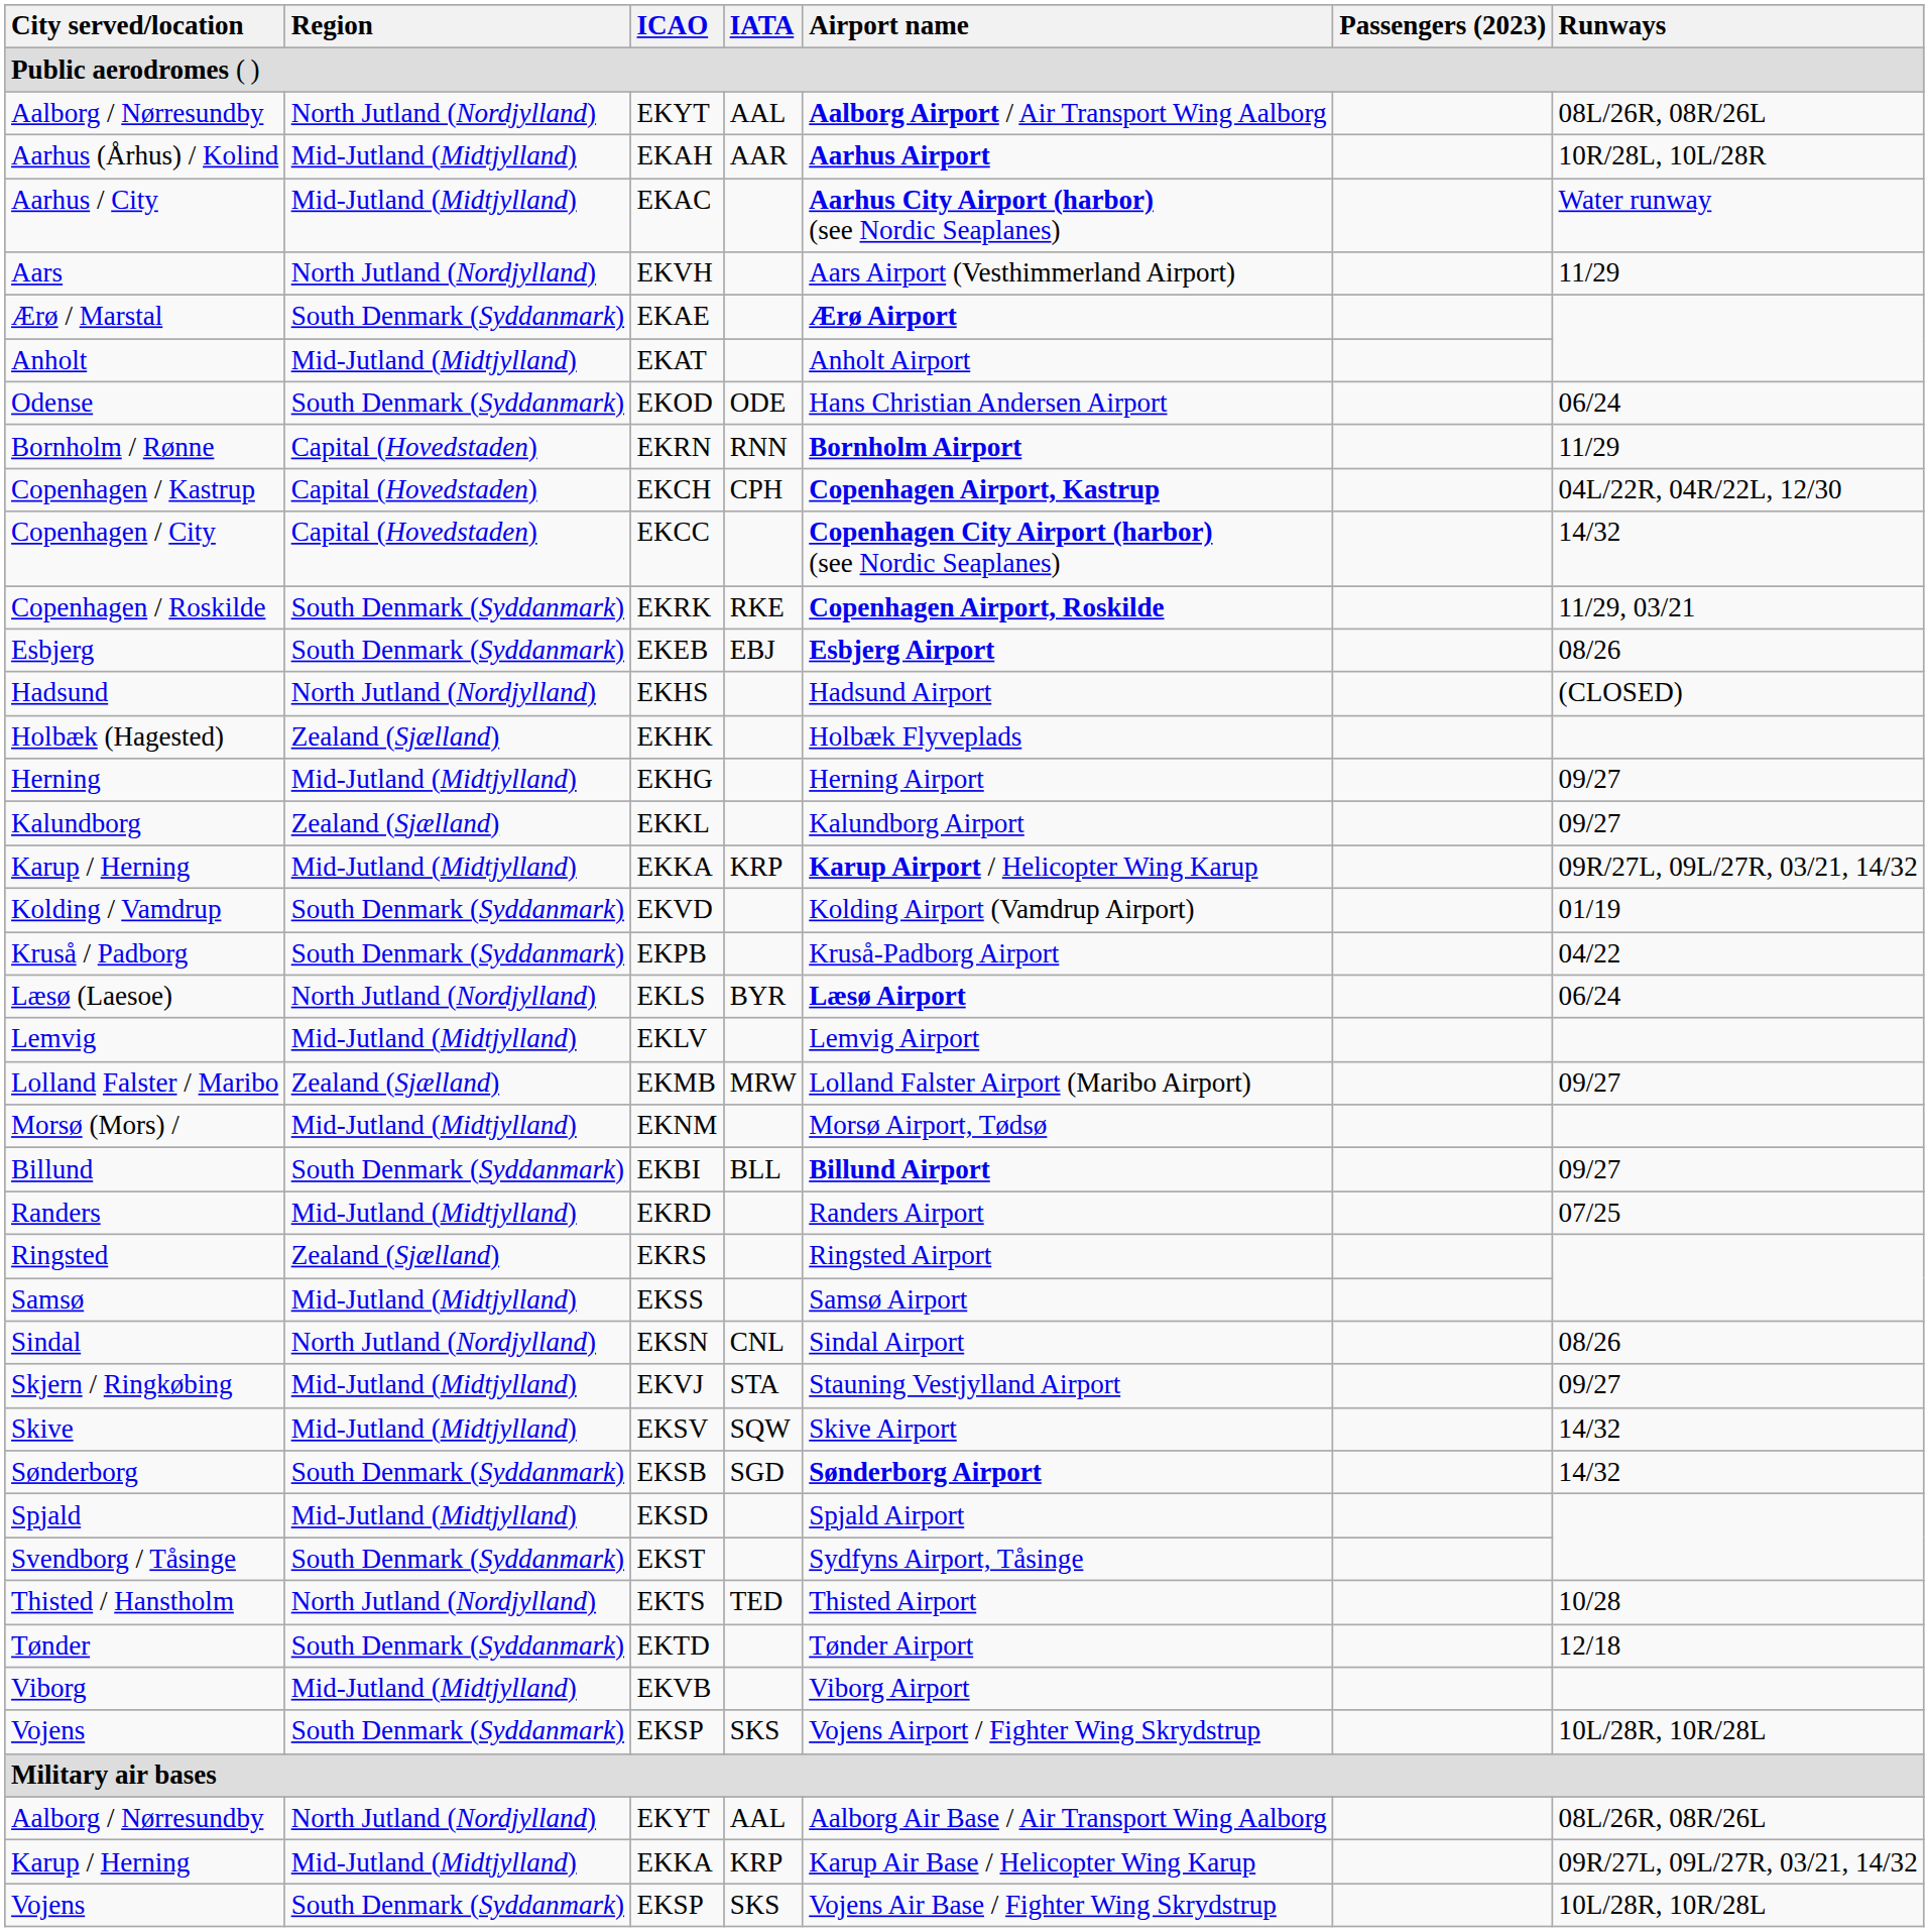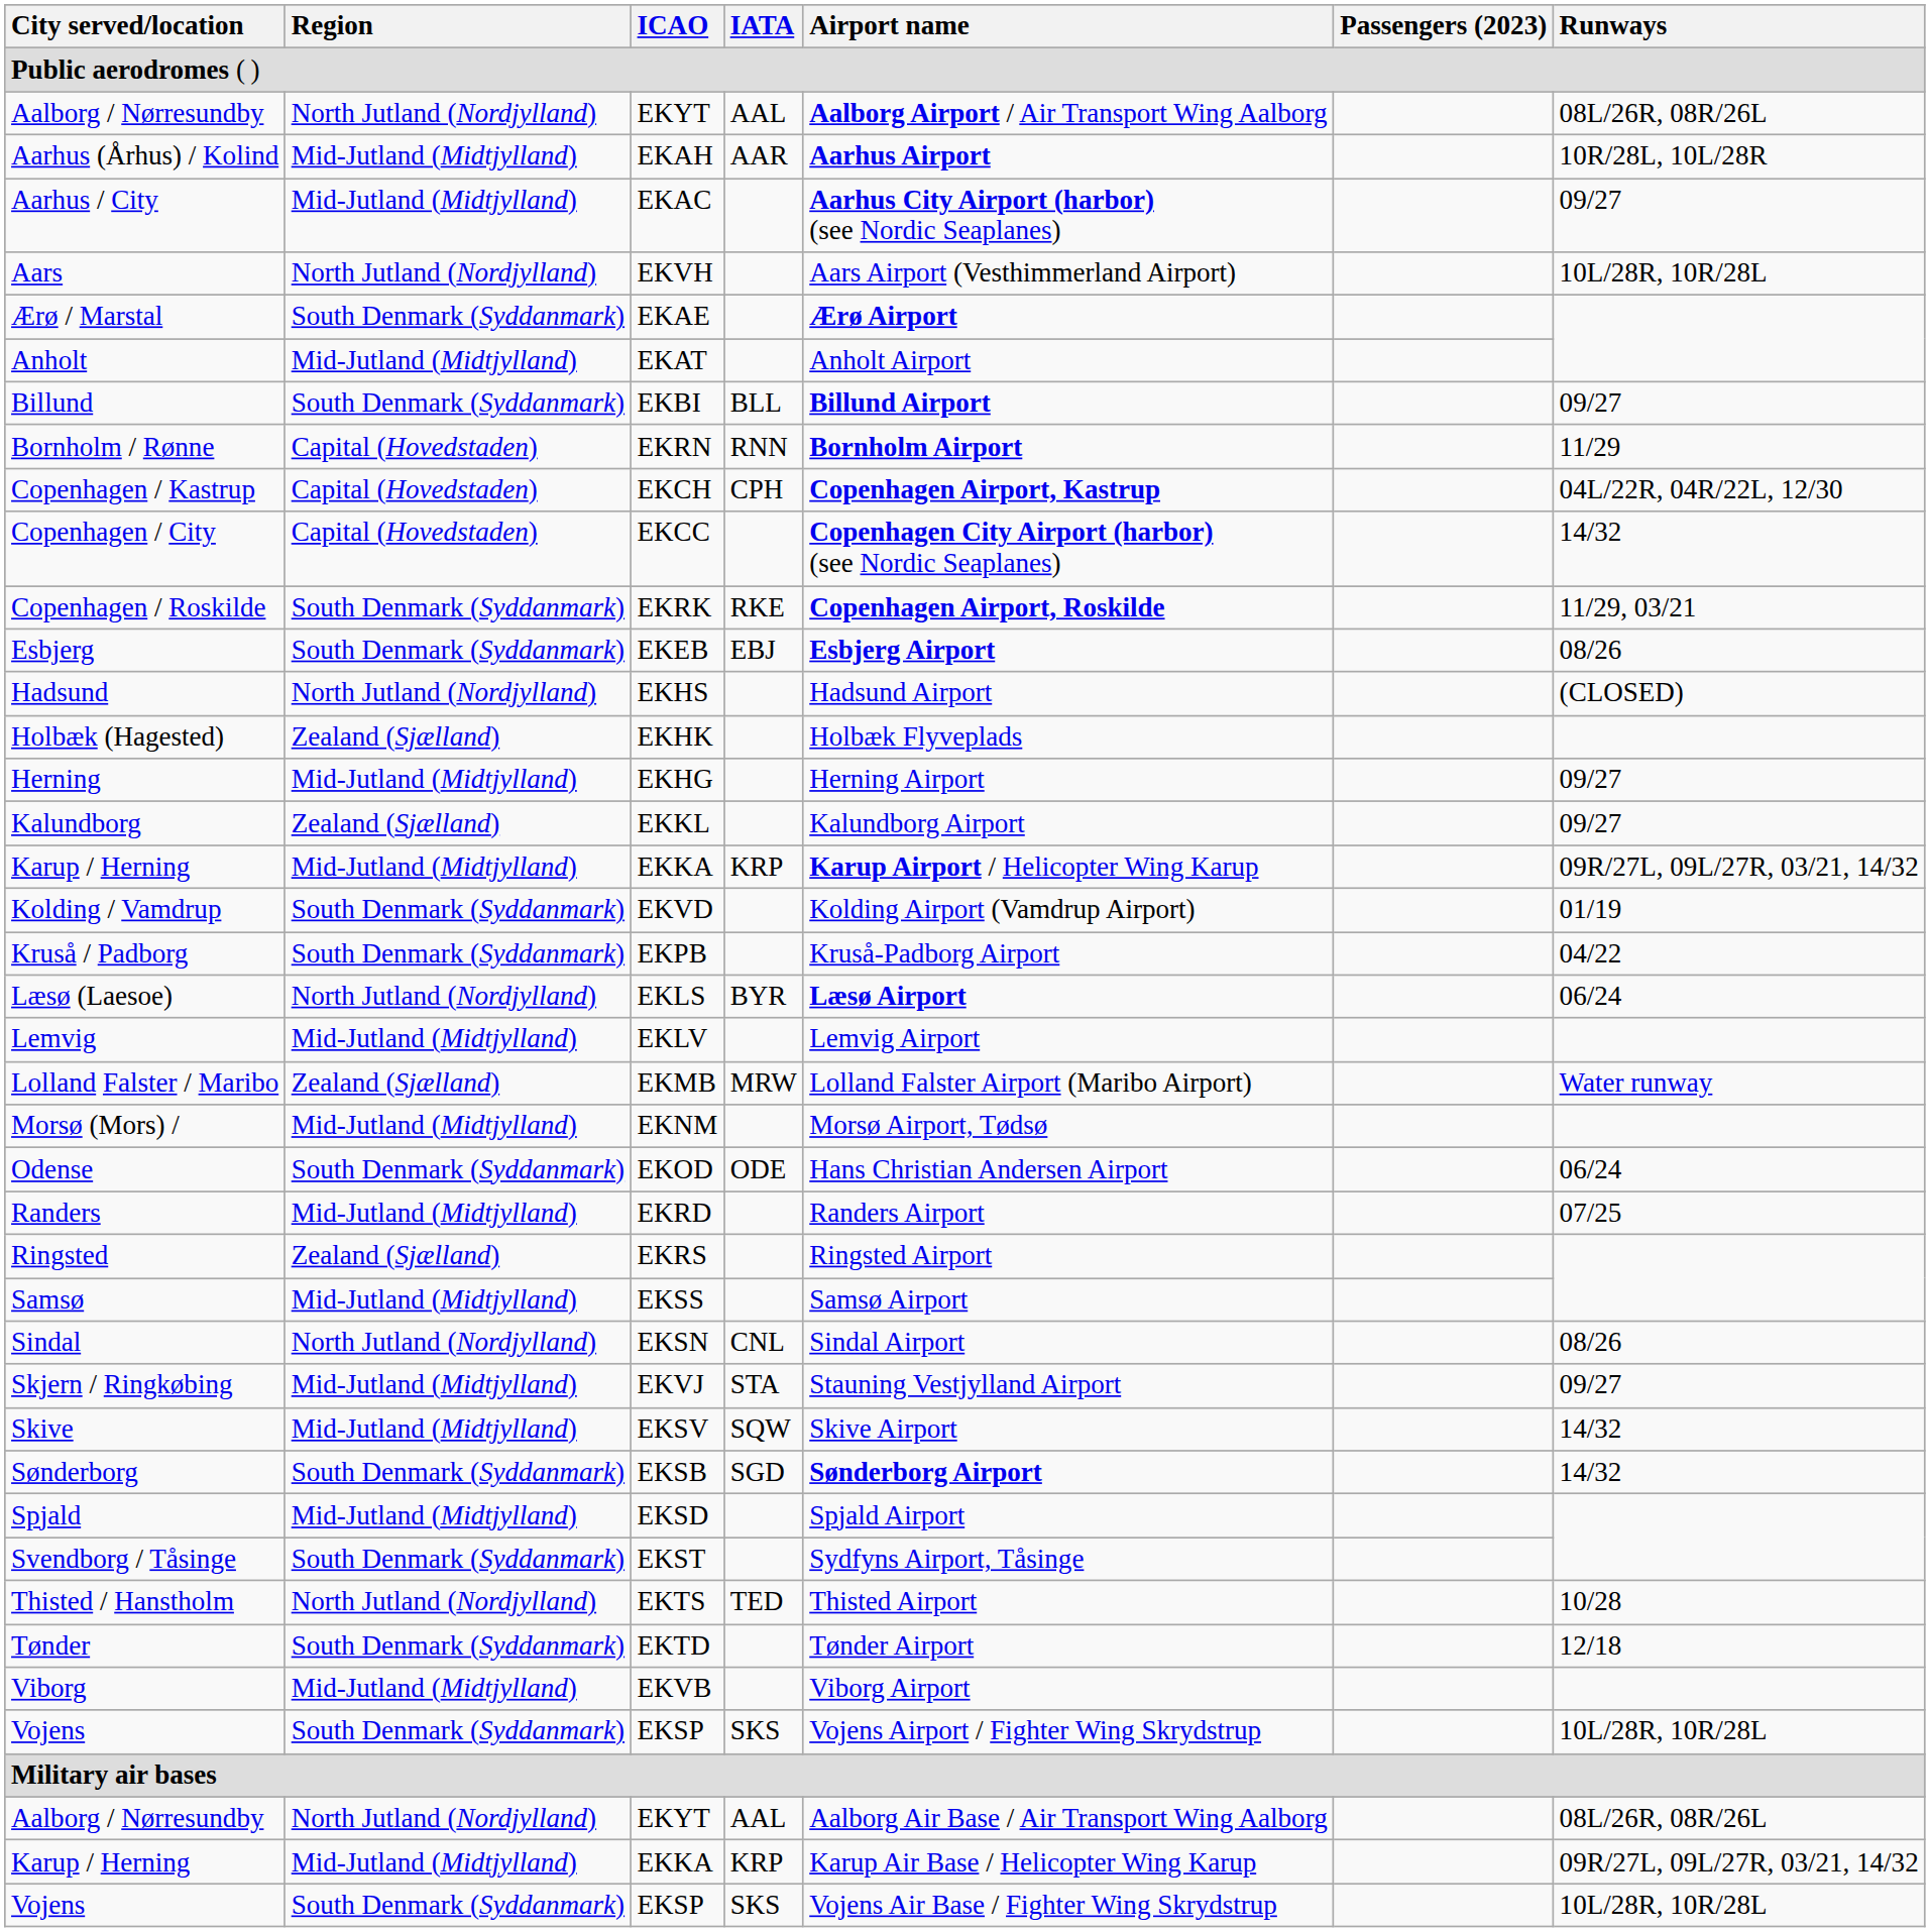Aarhus / City | Runways: Water runway -> 09/27
Aars | Runways: 11/29 -> 10L/28R, 10R/28L
rows swapped: Billund <-> Odense
Lolland Falster / Maribo | Runways: 09/27 -> Water runway
